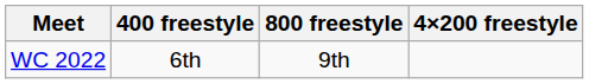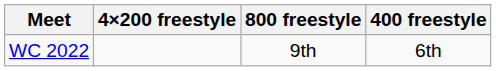columns swapped: 400 freestyle <-> 4×200 freestyle
